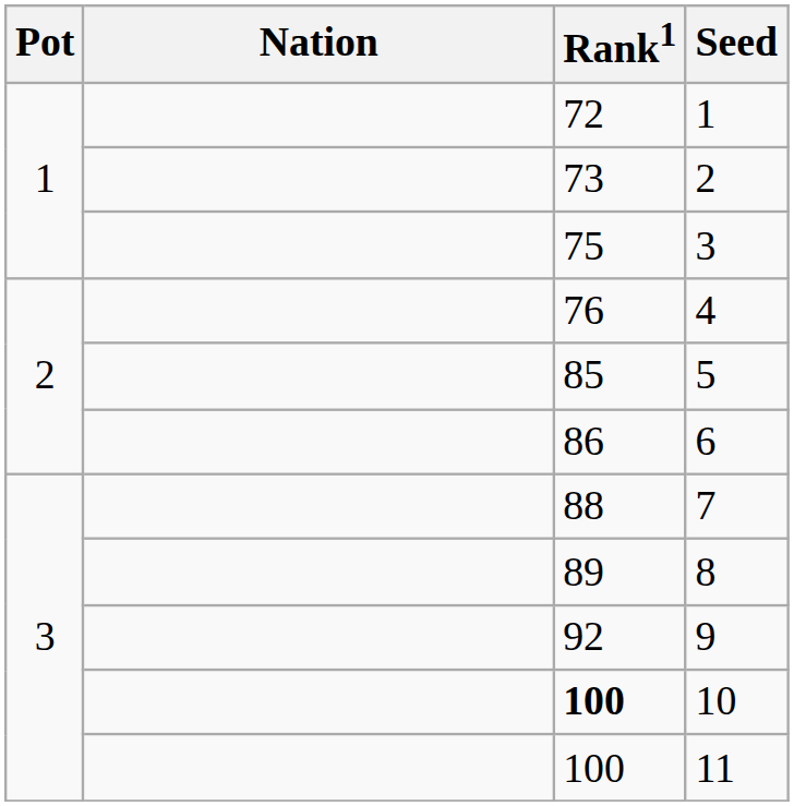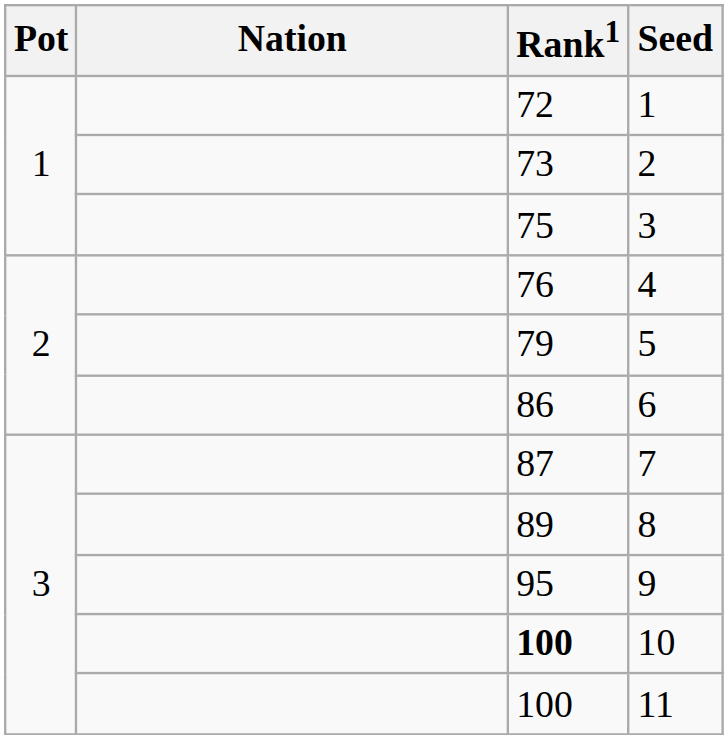5 | Rank1: 85 -> 79
7 | Rank1: 88 -> 87
9 | Rank1: 92 -> 95
